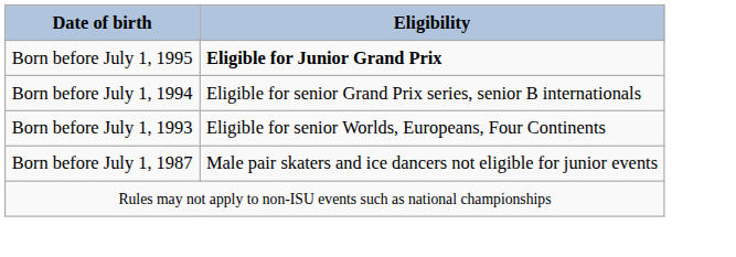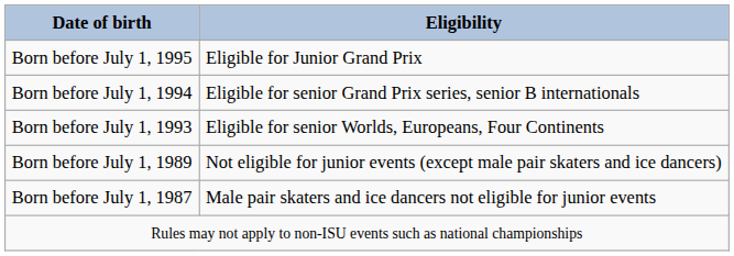Born before July 1, 1995 | Eligibility: bold -> normal
+ row: Born before July 1, 1989 | Not eligible for junior events (except male pair skaters and ice dancers)
